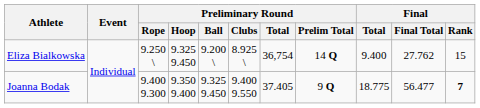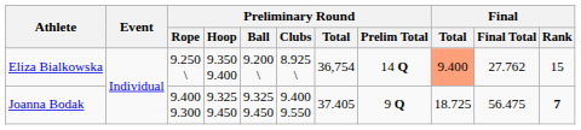Eliza Bialkowska | Preliminary Round / Hoop: 9.325 9.450 -> 9.350 9.400
Eliza Bialkowska | Final / Total: no background -> lightsalmon background
Joanna Bodak | Preliminary Round / Hoop: 9.350 9.400 -> 9.325 9.450
Joanna Bodak | Final / Total: 18.775 -> 18.725
Joanna Bodak | Final / Final Total: 56.477 -> 56.475
